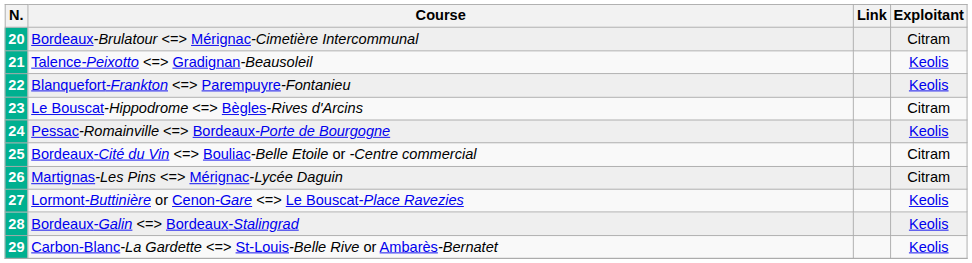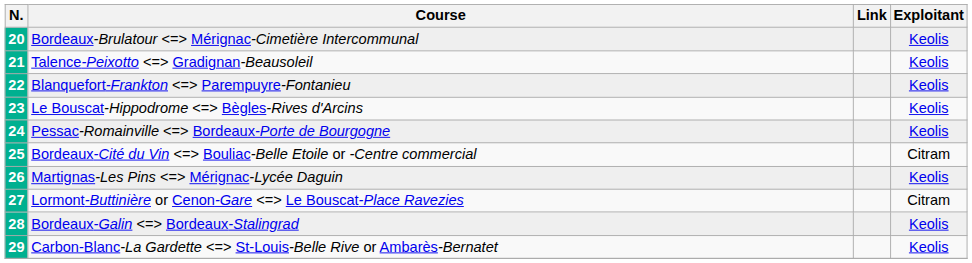Bordeaux-Brulatour Mérignac-Cimetière Intercommunal | Exploitant: Citram -> Keolis
Le Bouscat-Hippodrome Bègles-Rives d'Arcins | Exploitant: Citram -> Keolis
Martignas-Les Pins Mérignac-Lycée Daguin | Exploitant: Citram -> Keolis
Lormont-Buttinière or Cenon-Gare Le Bouscat-Place Ravezies | Exploitant: Keolis -> Citram
